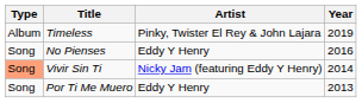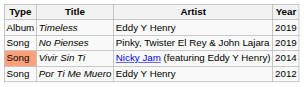Timeless | Artist: Pinky, Twister El Rey & John Lajara -> Eddy Y Henry
No Pienses | Artist: Eddy Y Henry -> Pinky, Twister El Rey & John Lajara
No Pienses | Year: 2016 -> 2019
Por Ti Me Muero | Year: 2013 -> 2012
